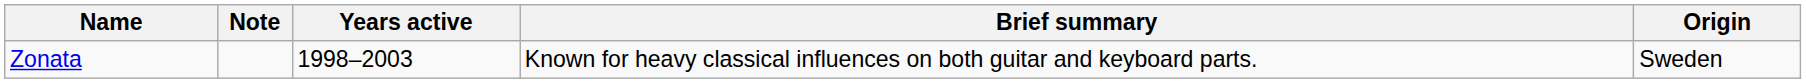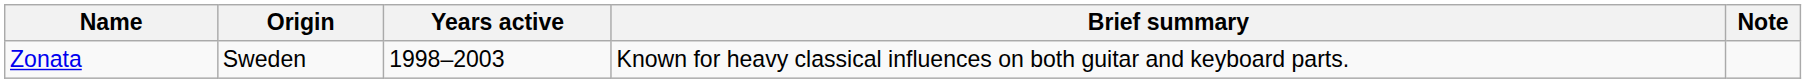columns swapped: Origin <-> Note
